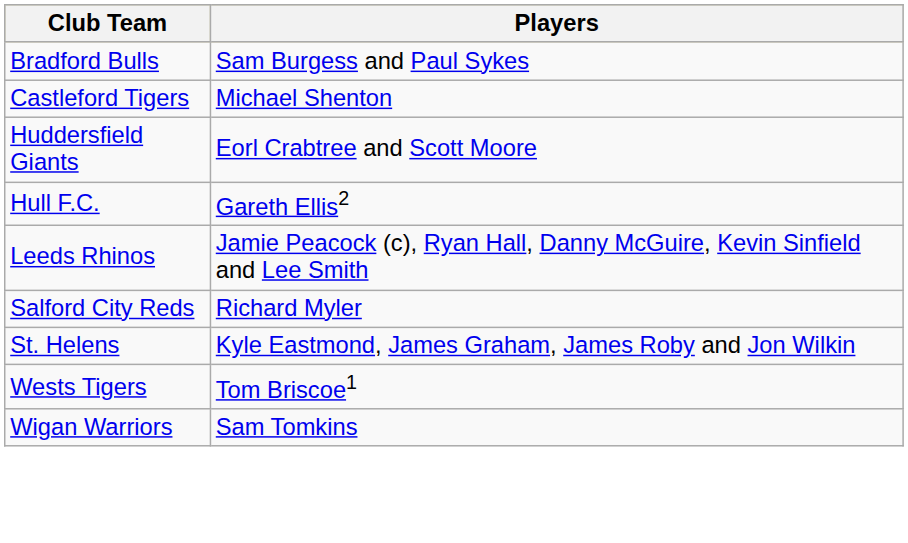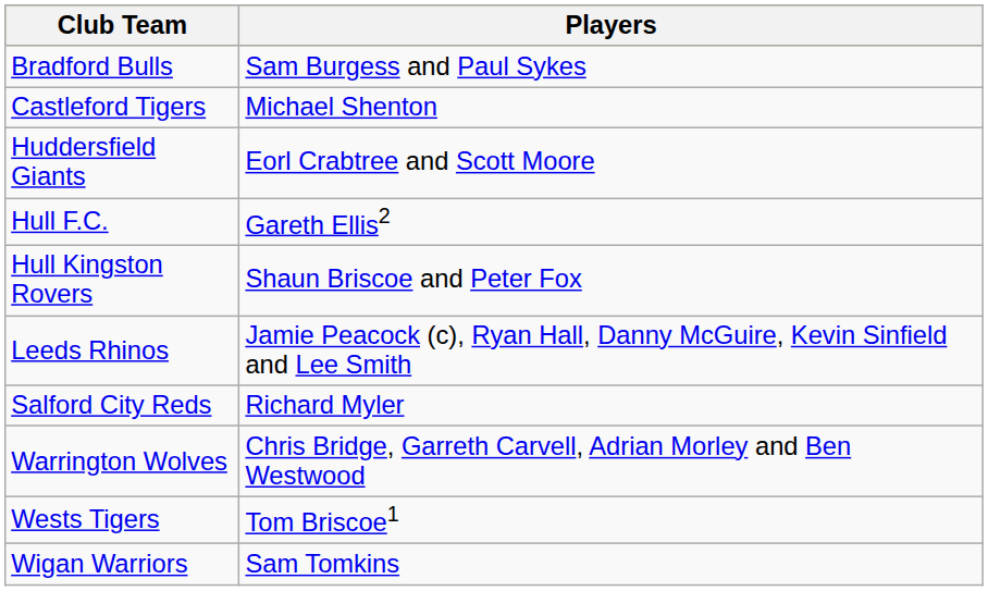+ row: Hull Kingston Rovers | Shaun Briscoe and Peter Fox
- row: St. Helens | Kyle Eastmond, James Graham, James Roby and Jon Wilkin
+ row: Warrington Wolves | Chris Bridge, Garreth Carvell, Adrian Morley and Ben Westwood
